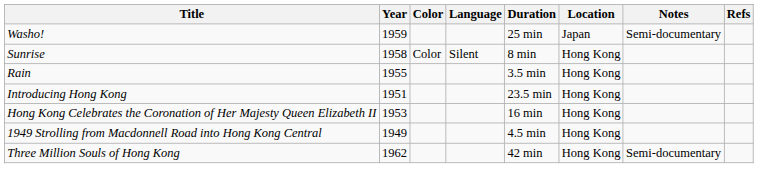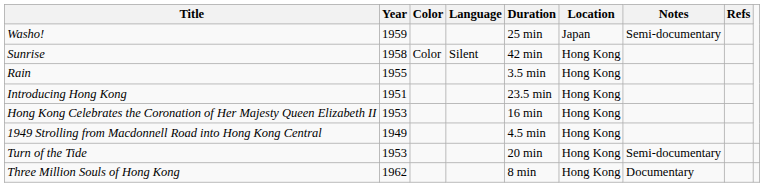Sunrise | Duration: 8 min -> 42 min
+ row: Turn of the Tide | 1953 | 20 min | Hong Kong | Semi-documentary
Three Million Souls of Hong Kong | Duration: 42 min -> 8 min
Three Million Souls of Hong Kong | Notes: Semi-documentary -> Documentary
